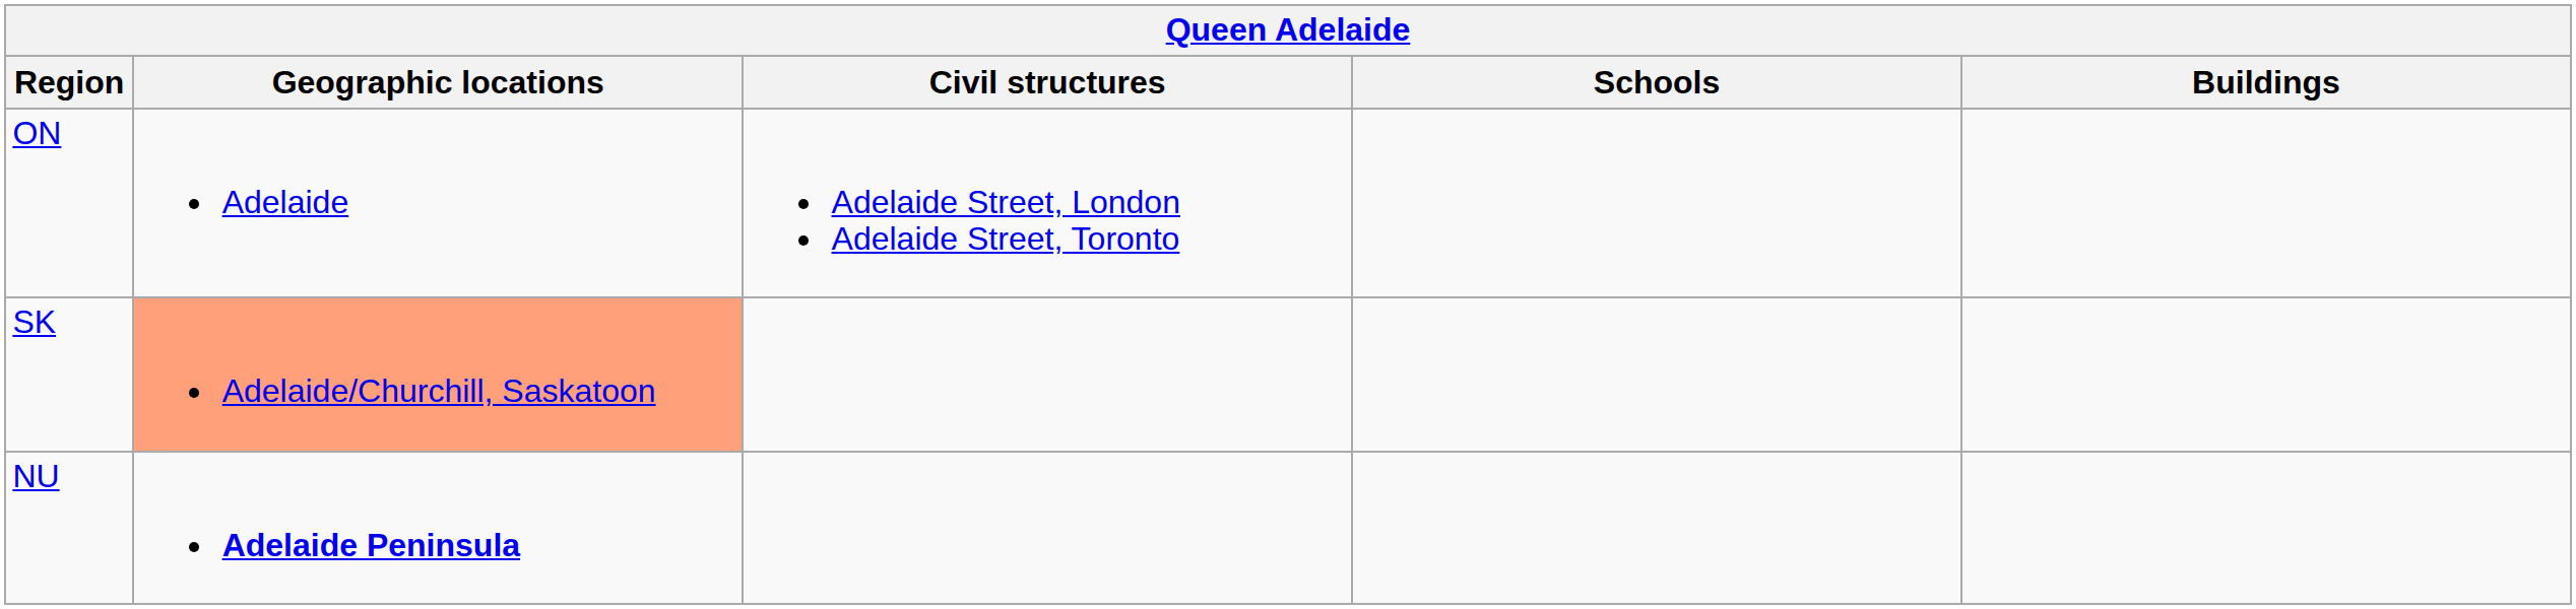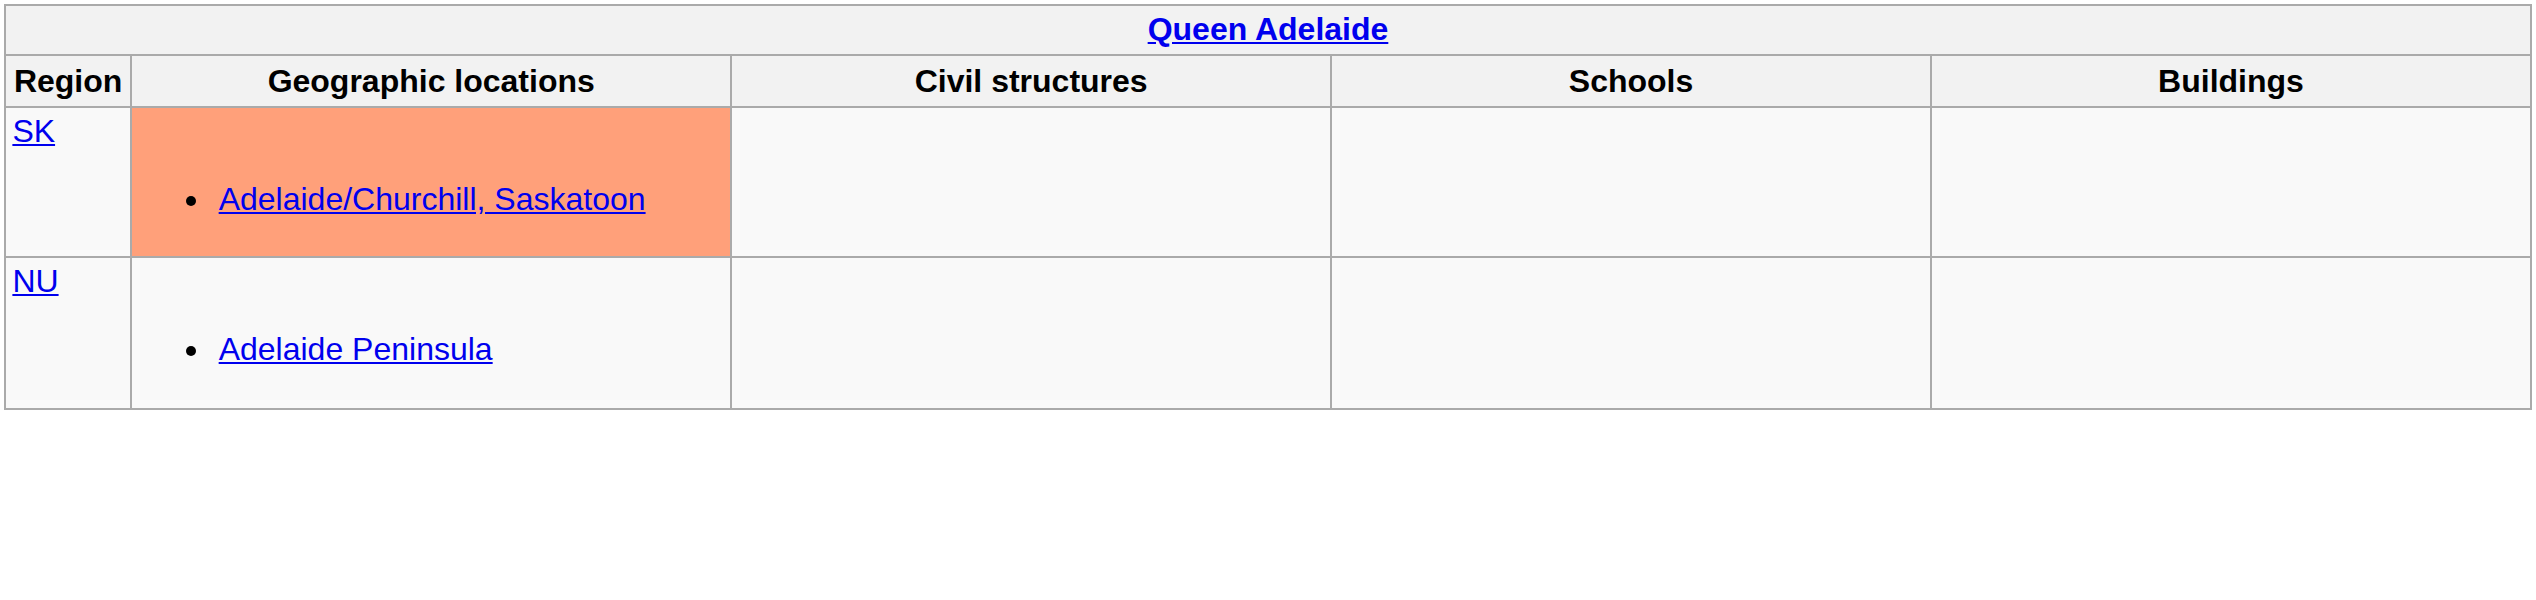- row: ON | Adelaide | Adelaide Street, London Adelaide Street, Toronto
NU | Geographic locations: bold -> normal
